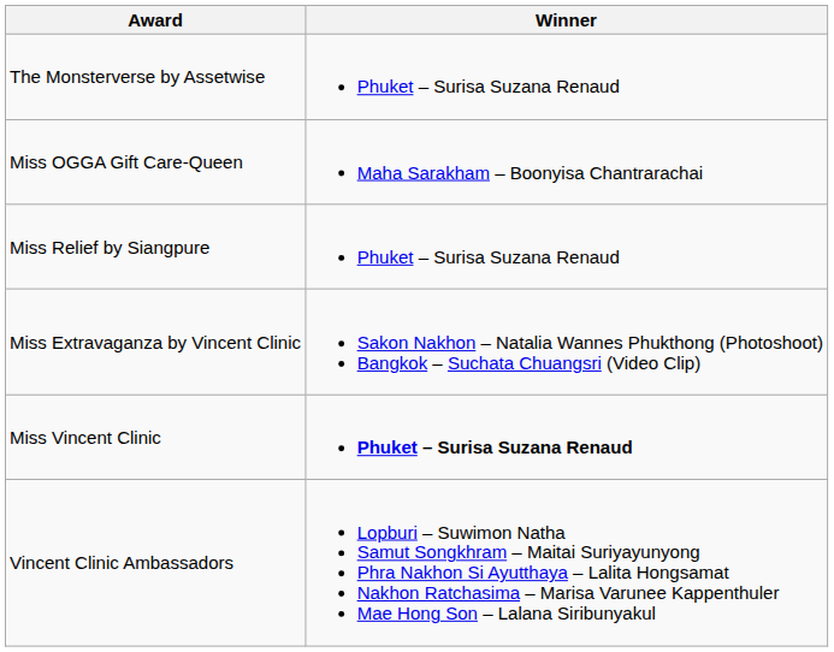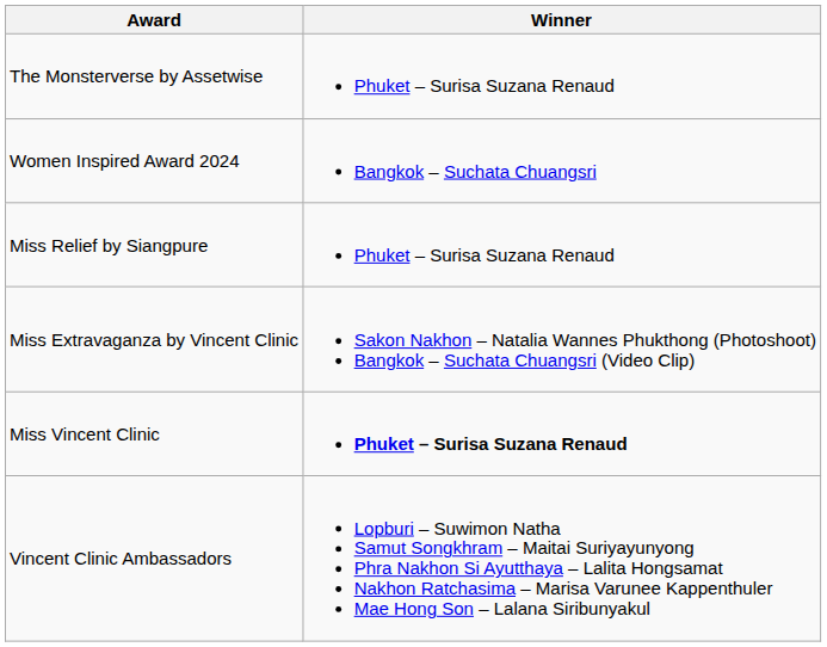- row: Miss OGGA Gift Care-Queen | Maha Sarakham – Boonyisa Chantrarachai
+ row: Women Inspired Award 2024 | Bangkok – Suchata Chuangsri
